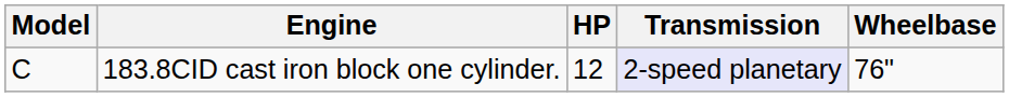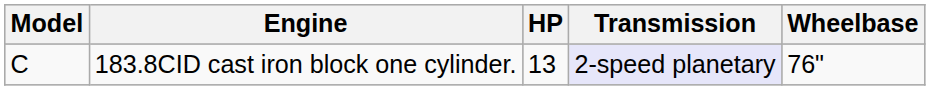183.8CID cast iron block one cylinder. | HP: 12 -> 13
